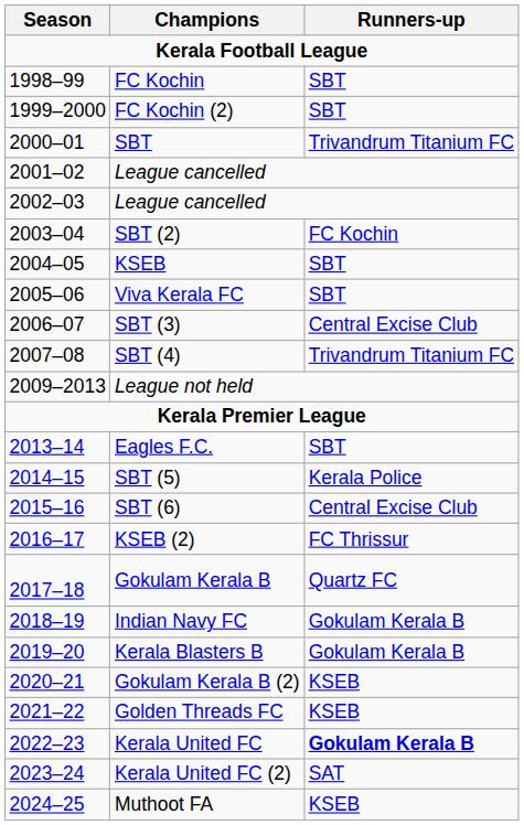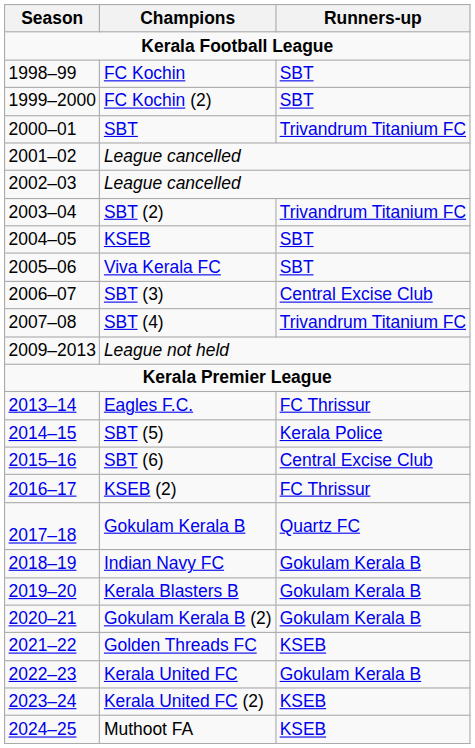SBT (2) | Runners-up: FC Kochin -> Trivandrum Titanium FC
Eagles F.C. | Runners-up: SBT -> FC Thrissur
Gokulam Kerala B (2) | Runners-up: KSEB -> Gokulam Kerala B
Kerala United FC | Runners-up: bold -> normal
Kerala United FC (2) | Runners-up: SAT -> KSEB
